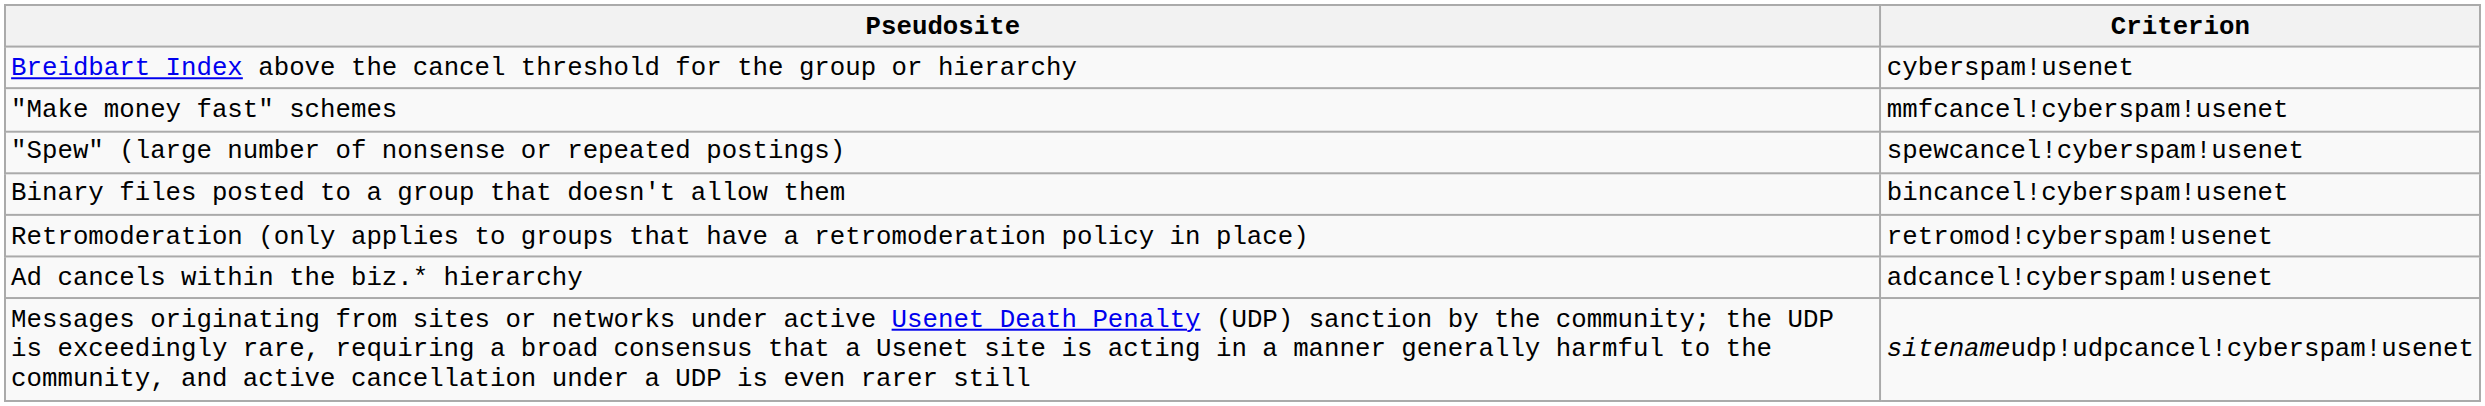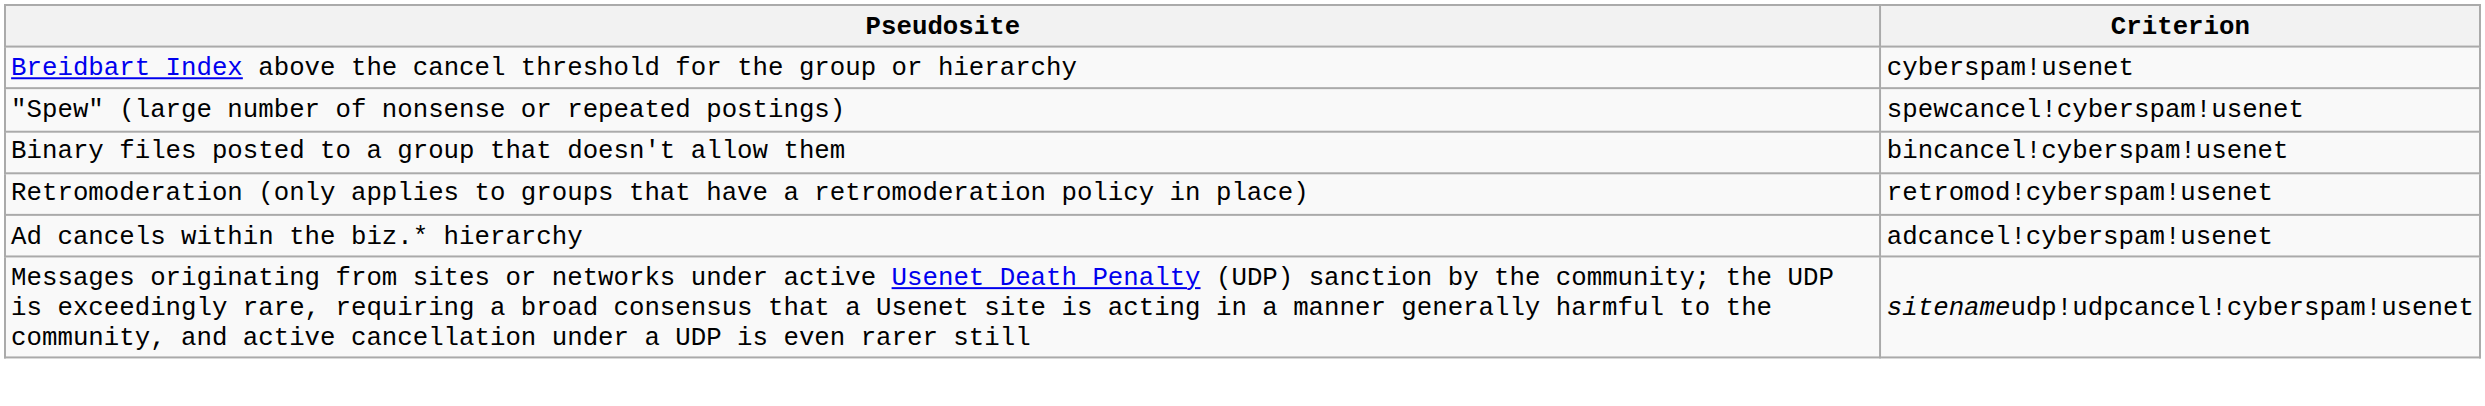- row: "Make money fast" schemes | mmfcancel!cyberspam!usenet
